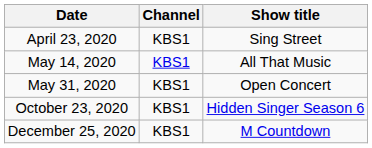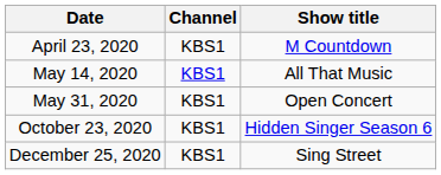April 23, 2020 | Show title: Sing Street -> M Countdown
December 25, 2020 | Show title: M Countdown -> Sing Street
